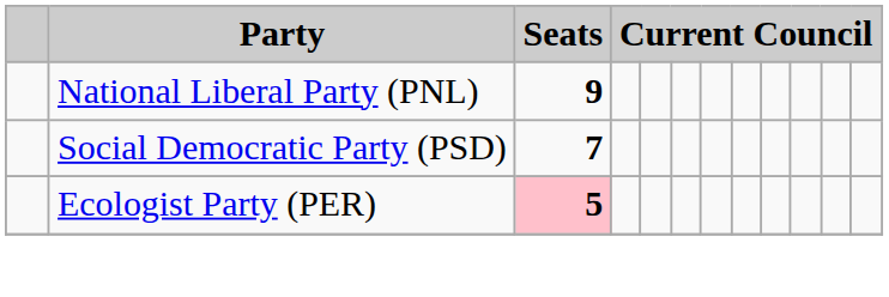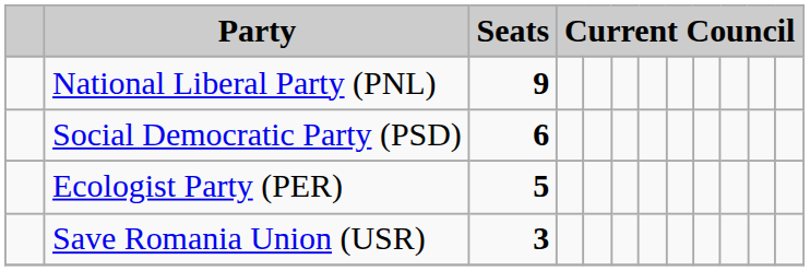Social Democratic Party (PSD) | Seats: 7 -> 6
Ecologist Party (PER) | Seats: pink background -> no background
+ row: Save Romania Union (USR) | 3
